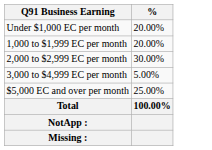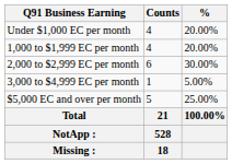+ column: Counts | 4 | 4 | 6 | 1 | 5 | 21 | 528 | 18
